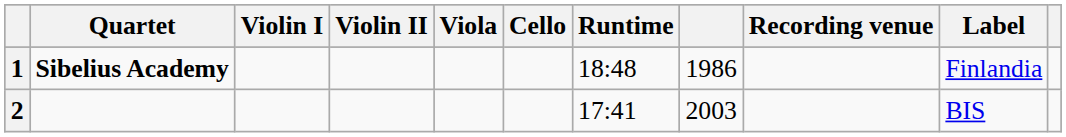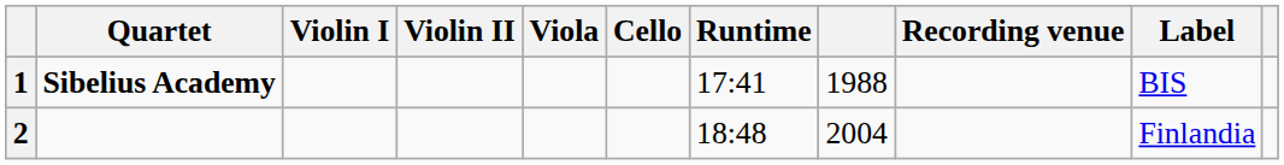1 | Runtime: 18:48 -> 17:41
1 | column 8: 1986 -> 1988
1 | Label: Finlandia -> BIS
2 | Runtime: 17:41 -> 18:48
2 | column 8: 2003 -> 2004
2 | Label: BIS -> Finlandia
